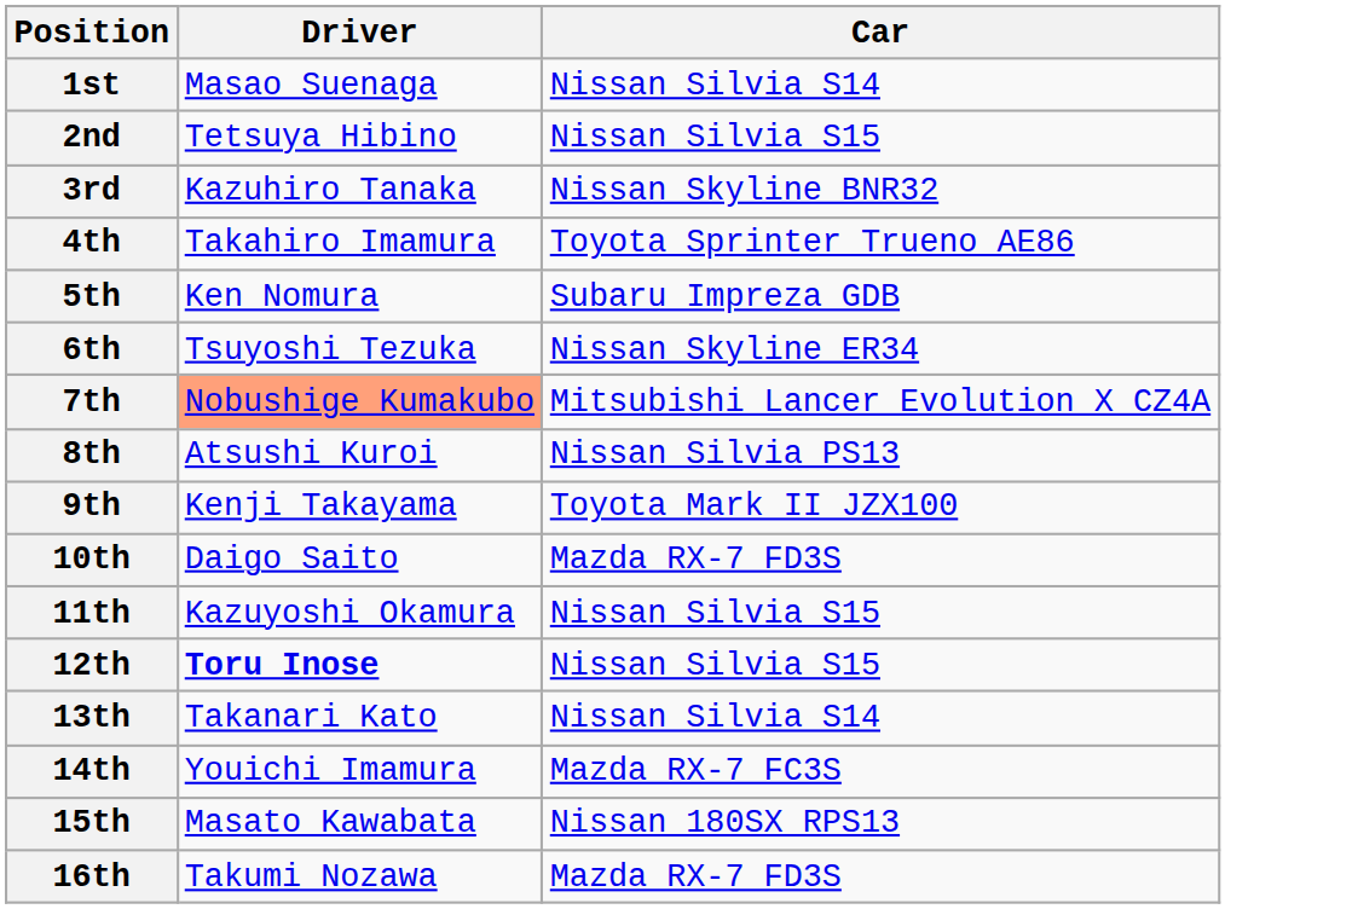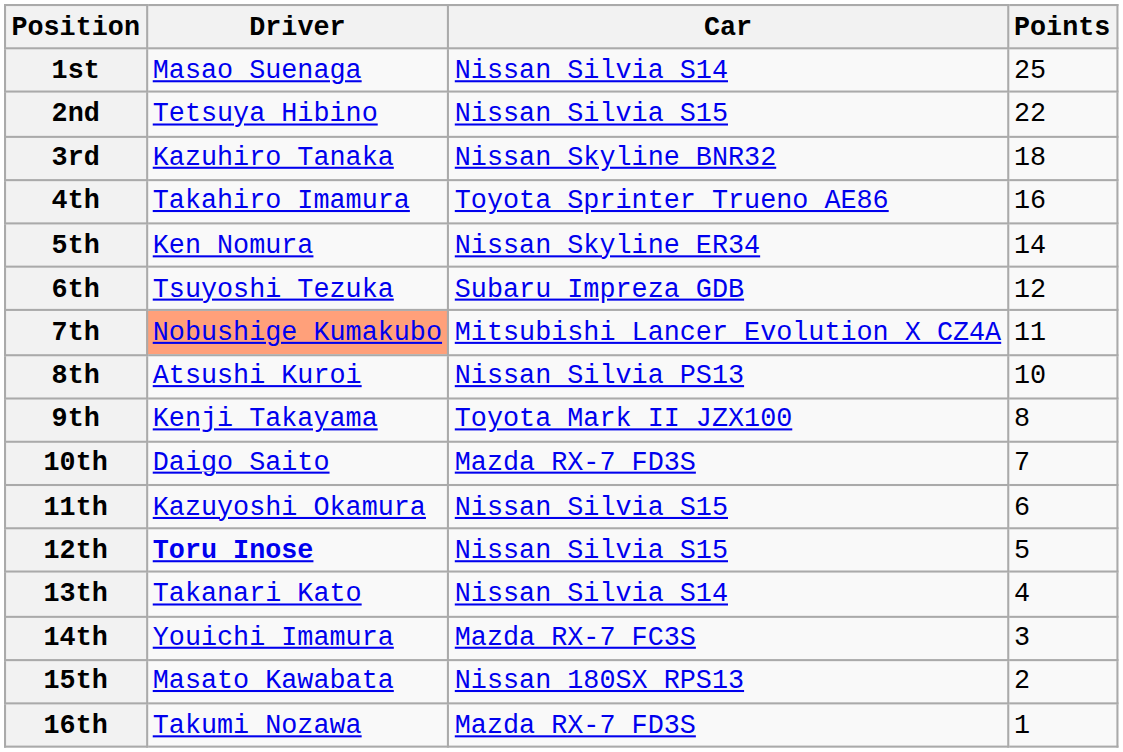+ column: Points | 25 | 22 | 18 | 16 | 14 | 12 | 11 | 10 | 8 | 7 | 6 | 5 | 4 | 3 | 2 | 1
5th | Car: Subaru Impreza GDB -> Nissan Skyline ER34
6th | Car: Nissan Skyline ER34 -> Subaru Impreza GDB
